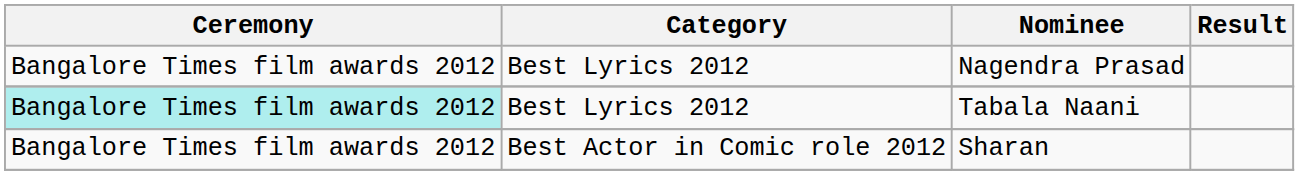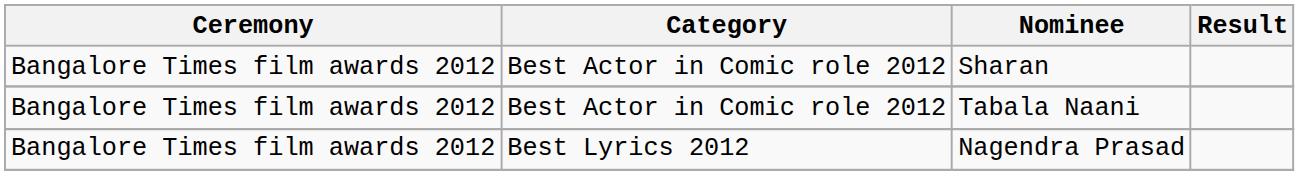rows swapped: Nagendra Prasad <-> Sharan
Tabala Naani | Ceremony: paleturquoise background -> no background
Tabala Naani | Category: Best Lyrics 2012 -> Best Actor in Comic role 2012
